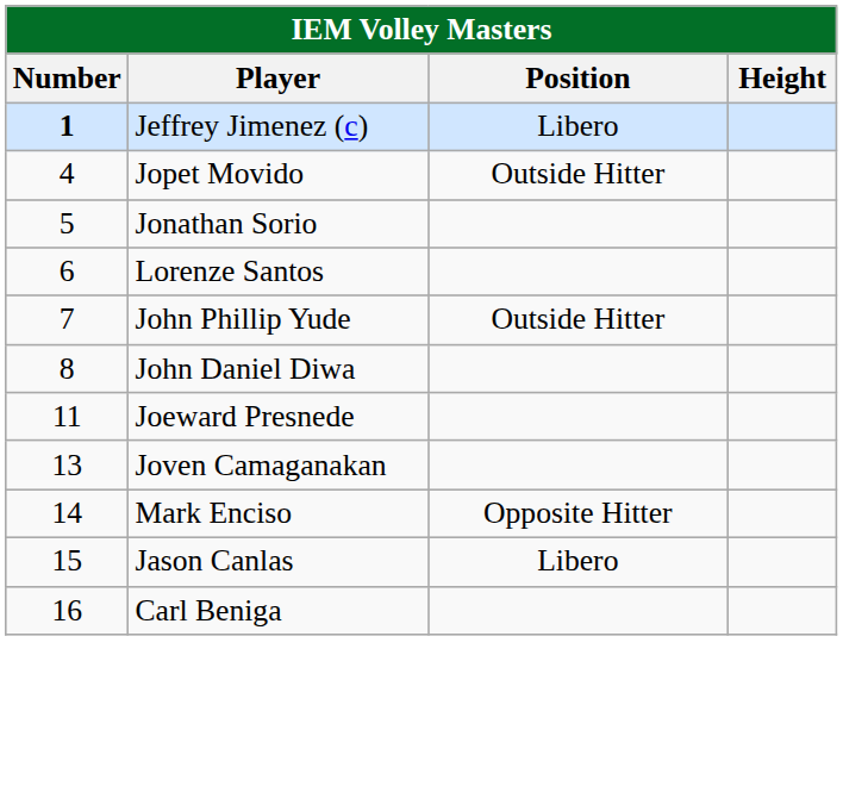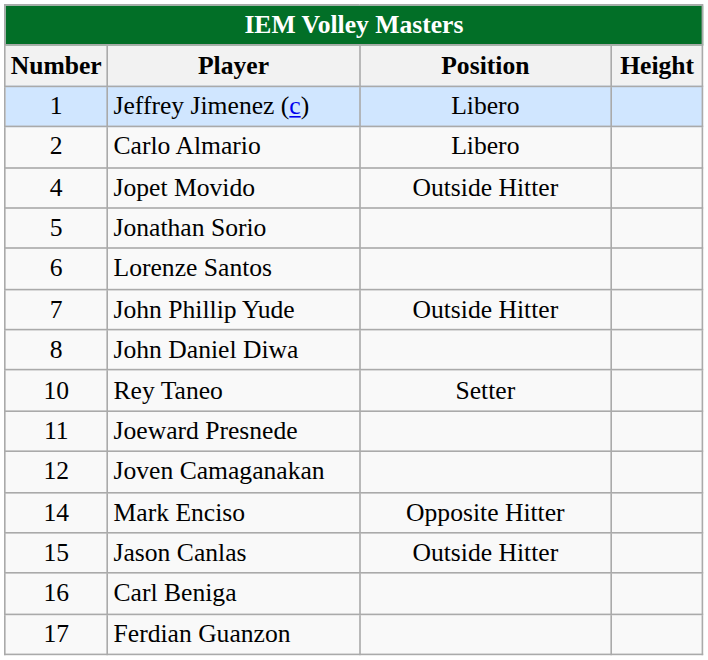Jeffrey Jimenez (c) | Number: bold -> normal
+ row: 2 | Carlo Almario | Libero
+ row: 10 | Rey Taneo | Setter
Joven Camaganakan | Number: 13 -> 12
Jason Canlas | Position: Libero -> Outside Hitter
+ row: 17 | Ferdian Guanzon
